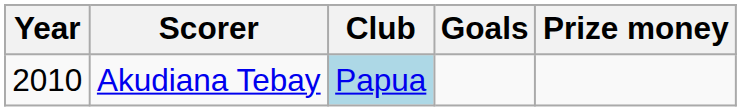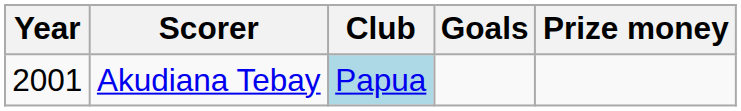Akudiana Tebay | Year: 2010 -> 2001
